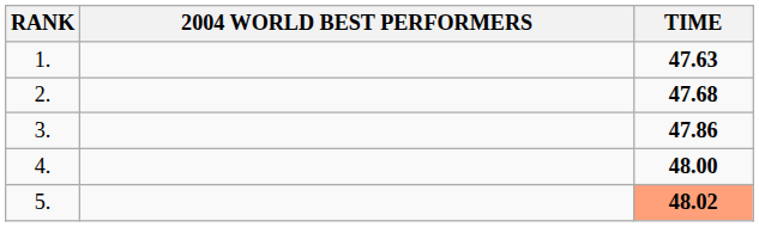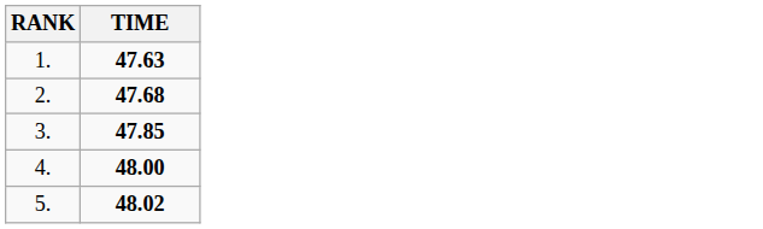- column: 2004 WORLD BEST PERFORMERS
3. | TIME: 47.86 -> 47.85
5. | TIME: lightsalmon background -> no background
